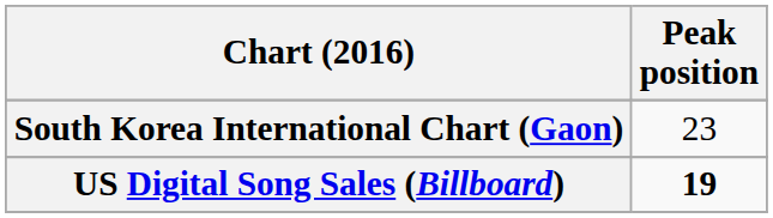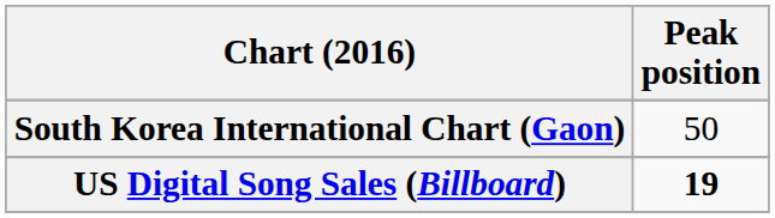South Korea International Chart (Gaon) | Peak position: 23 -> 50
